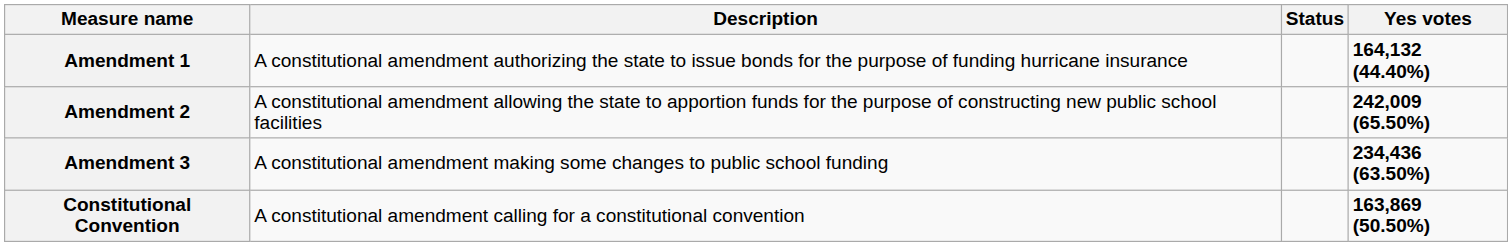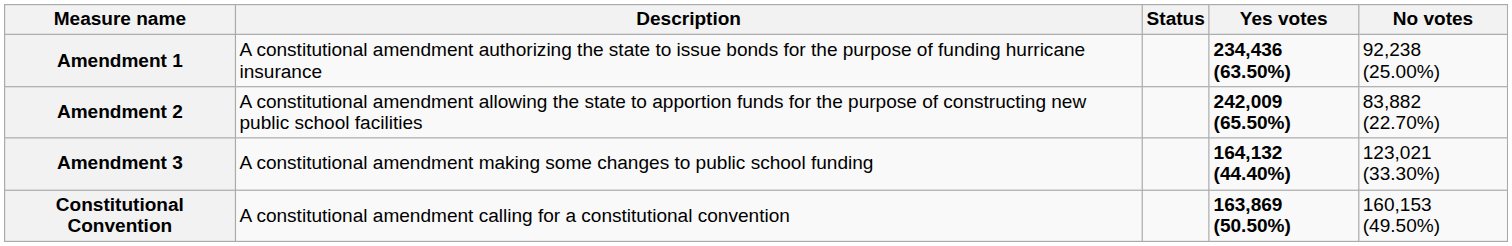+ column: No votes | 92,238 (25.00%) | 83,882 (22.70%) | 123,021 (33.30%) | 160,153 (49.50%)
Amendment 1 | Yes votes: 164,132 (44.40%) -> 234,436 (63.50%)
Amendment 3 | Yes votes: 234,436 (63.50%) -> 164,132 (44.40%)
